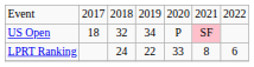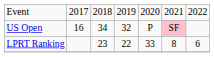US Open | column 2: 18 -> 16
US Open | column 3: 32 -> 34
US Open | column 4: 34 -> 32
LPRT Ranking | column 3: 24 -> 23
